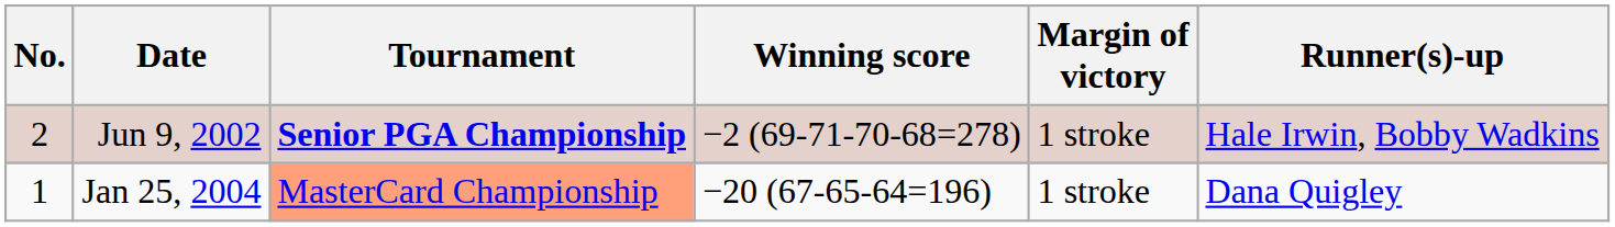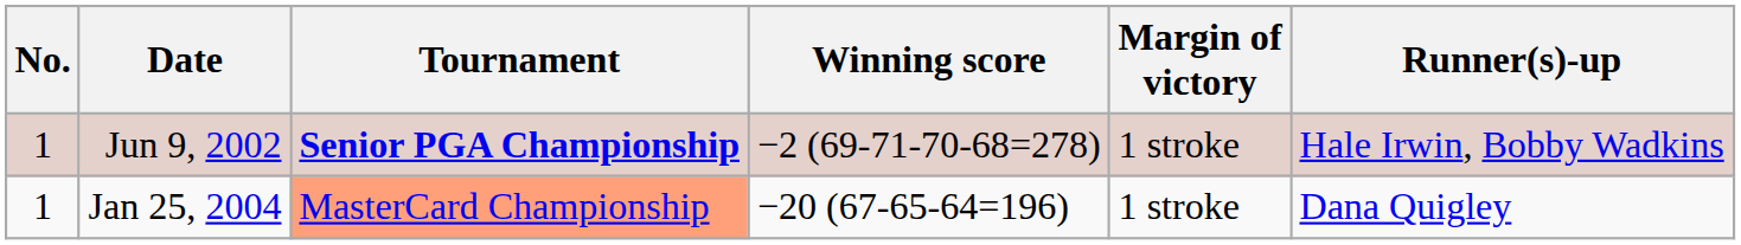Jun 9, 2002 | No.: 2 -> 1
